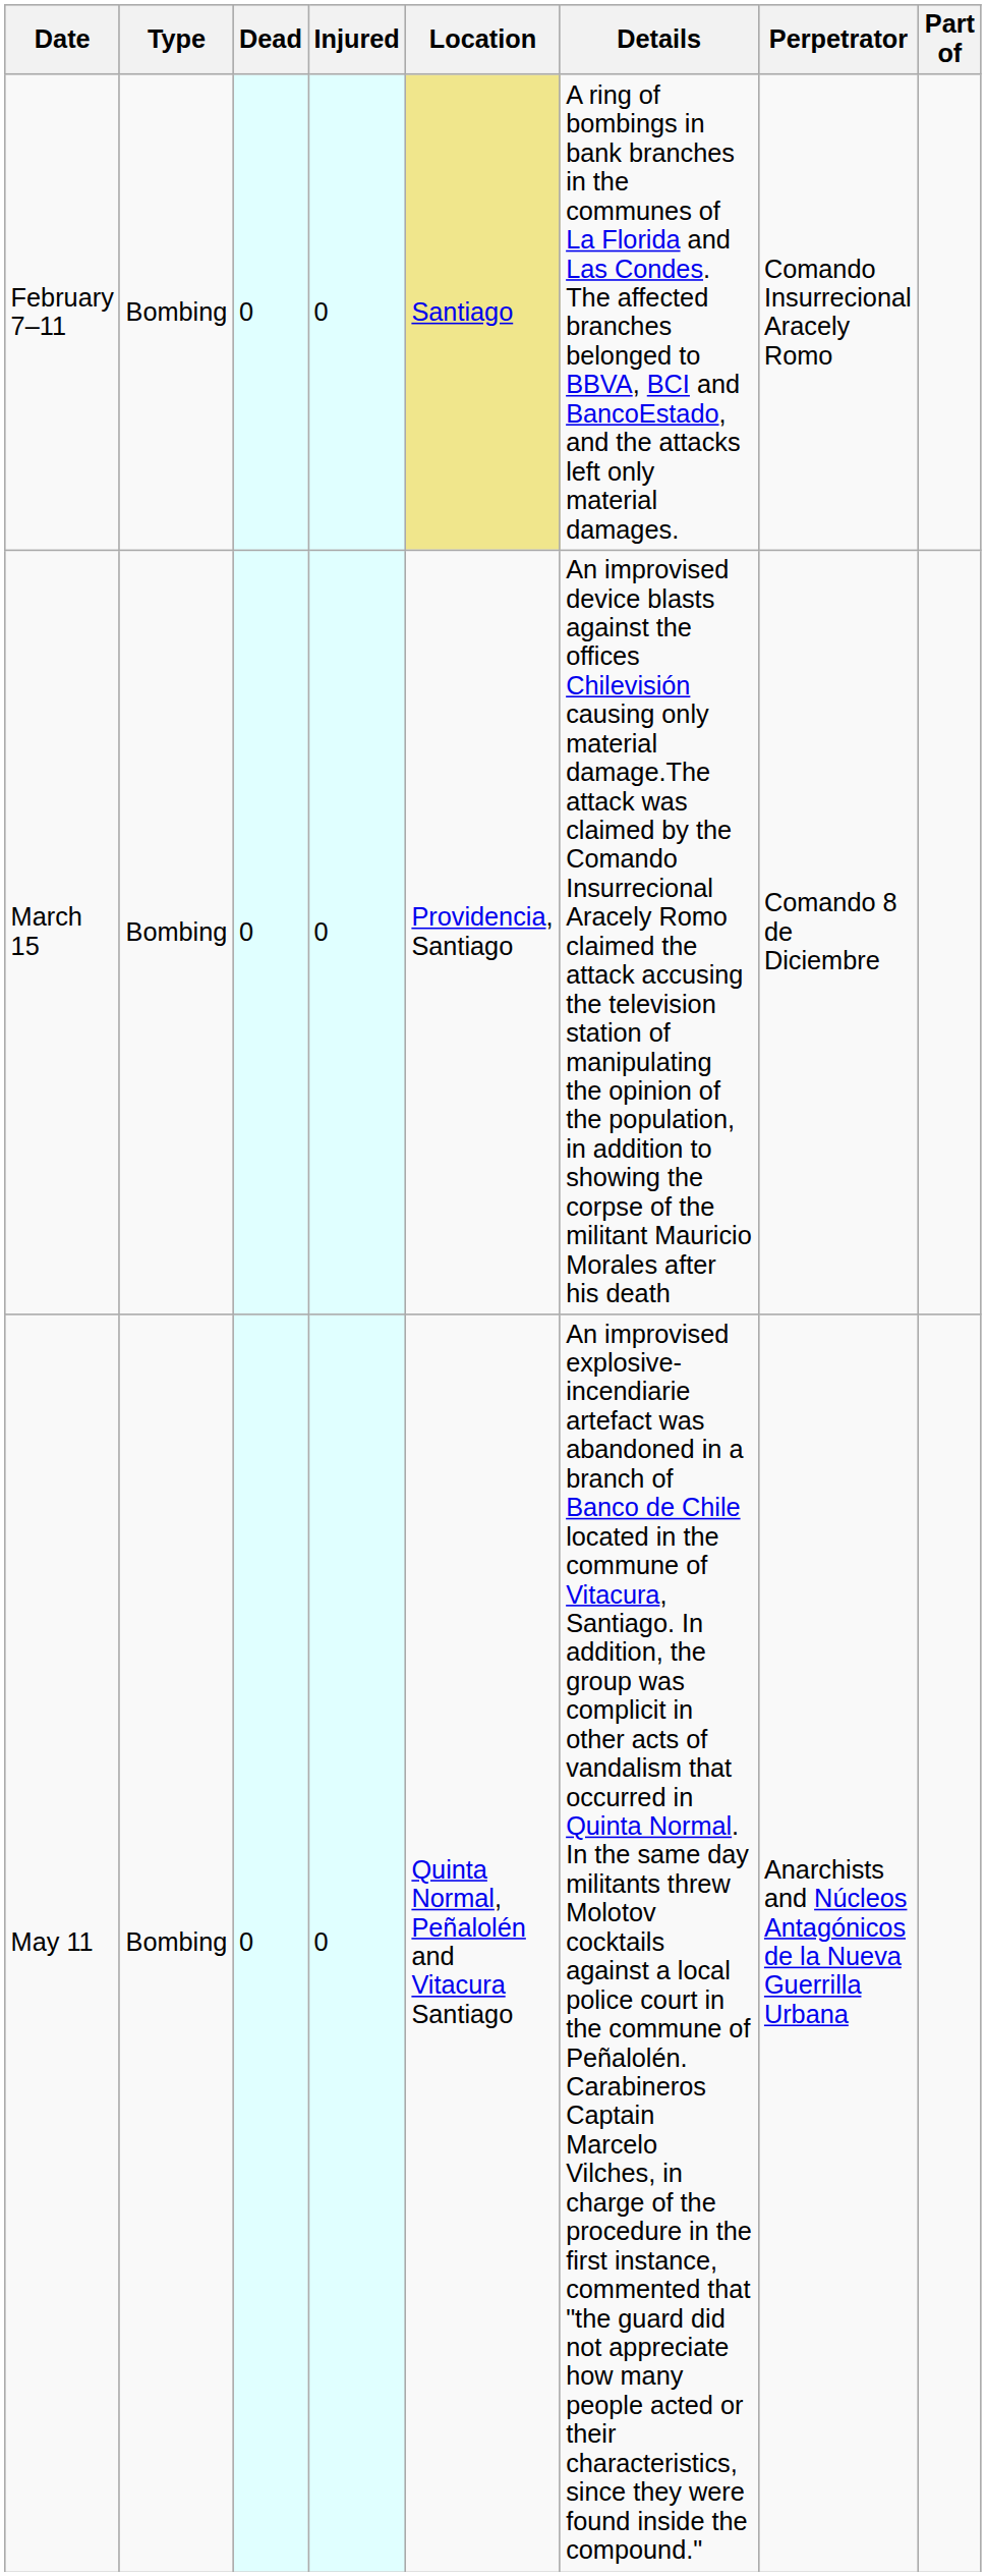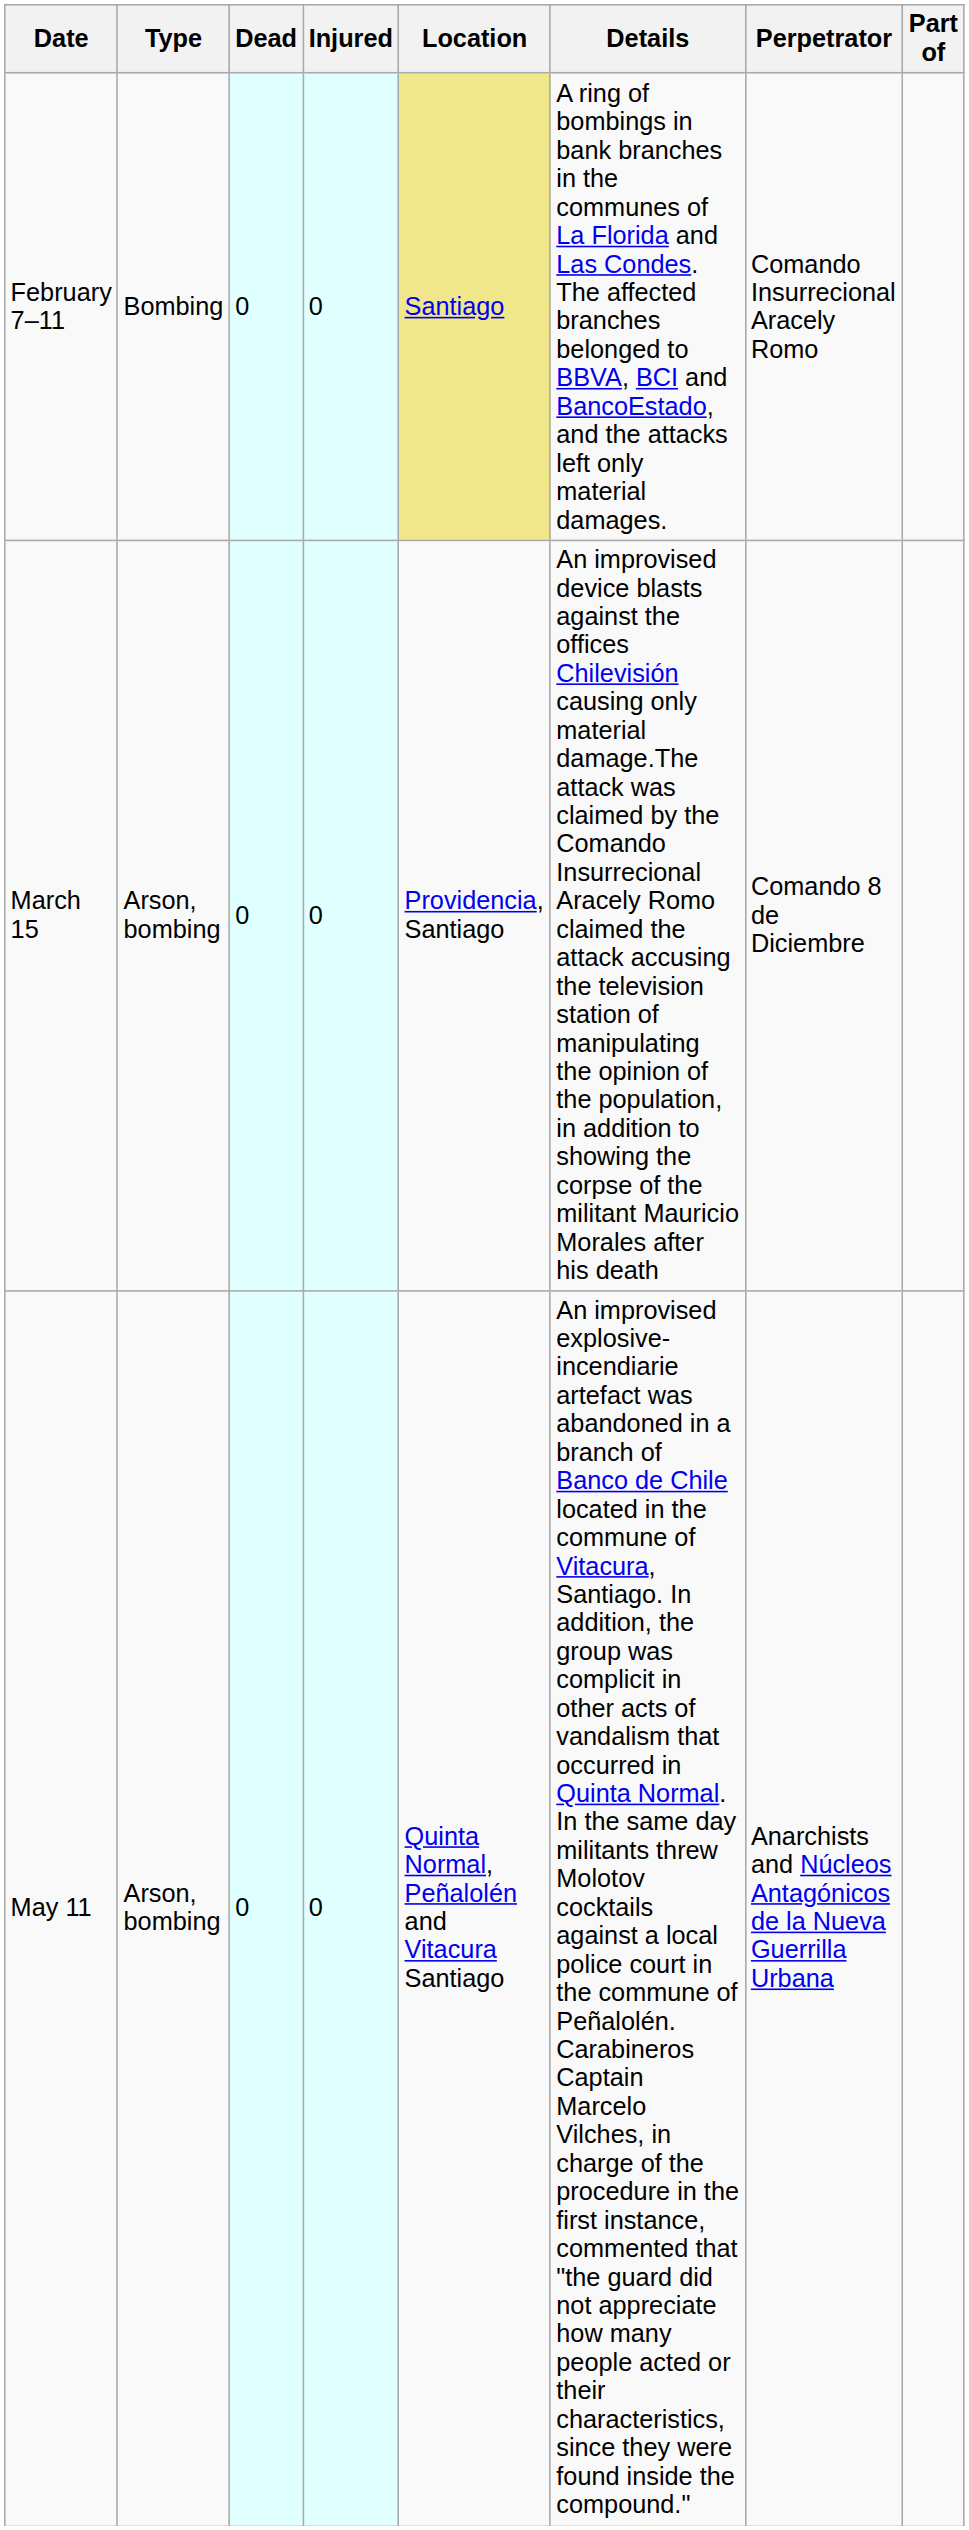March 15 | Type: Bombing -> Arson, bombing
May 11 | Type: Bombing -> Arson, bombing
